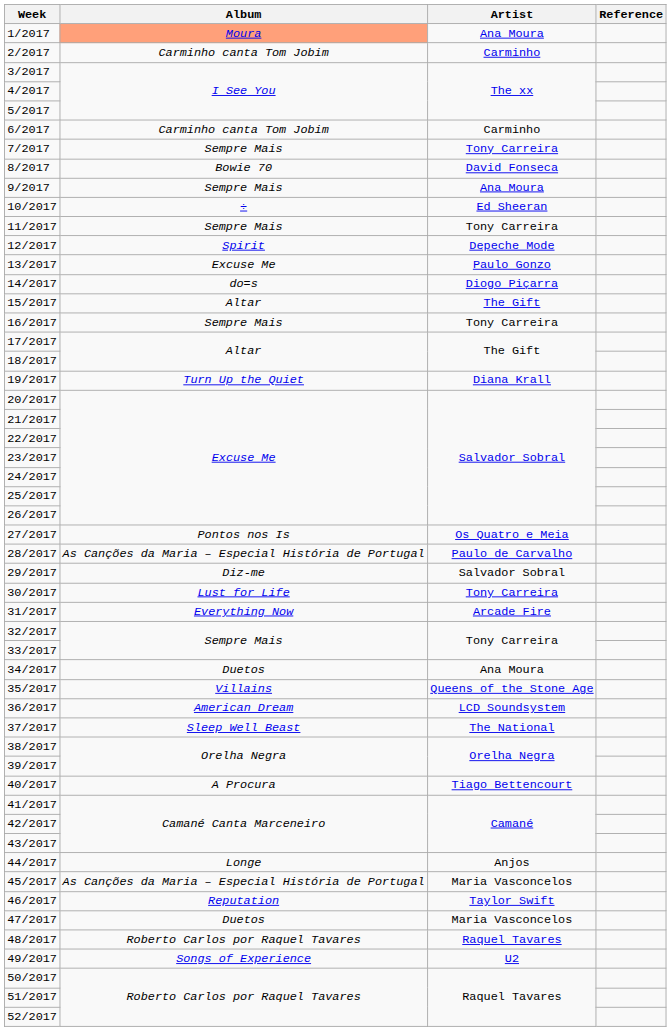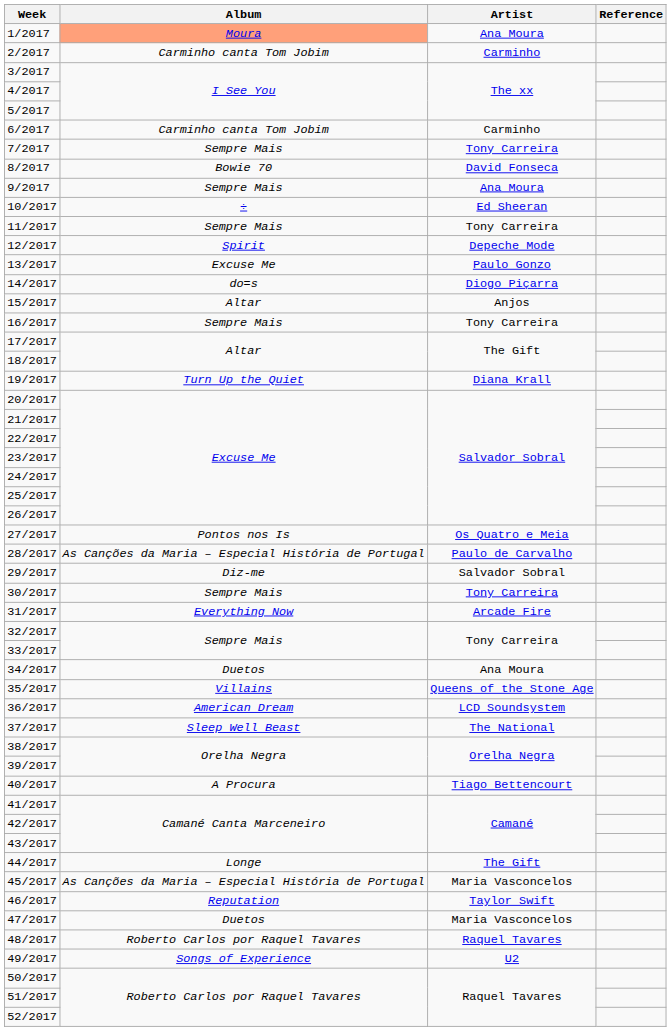15/2017 | Artist: The Gift -> Anjos
30/2017 | Album: Lust for Life -> Sempre Mais
44/2017 | Artist: Anjos -> The Gift
